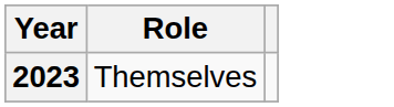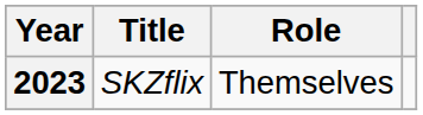+ column: Title | SKZflix
